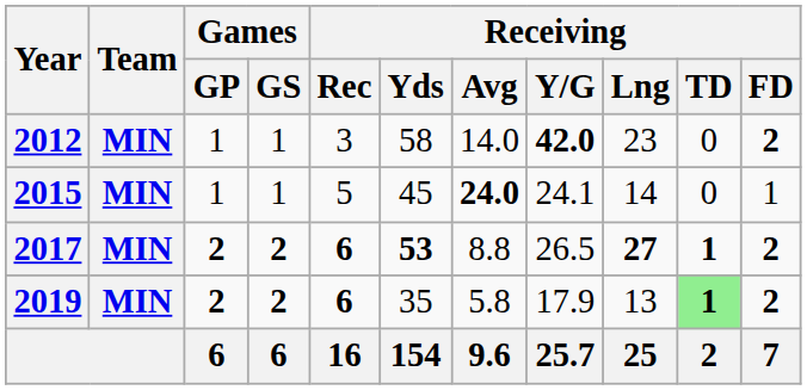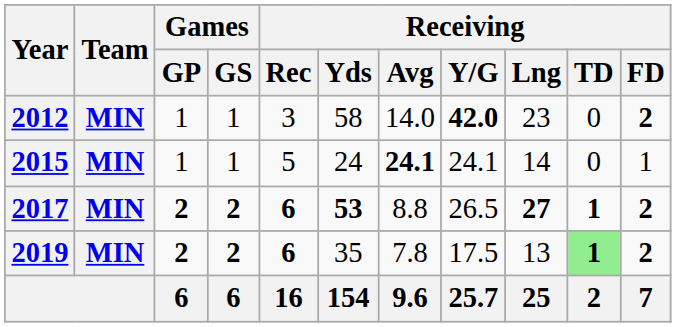2015 | Receiving / Yds: 45 -> 24
2015 | Receiving / Avg: 24.0 -> 24.1
2019 | Receiving / Avg: 5.8 -> 7.8
2019 | Receiving / Y/G: 17.9 -> 17.5
